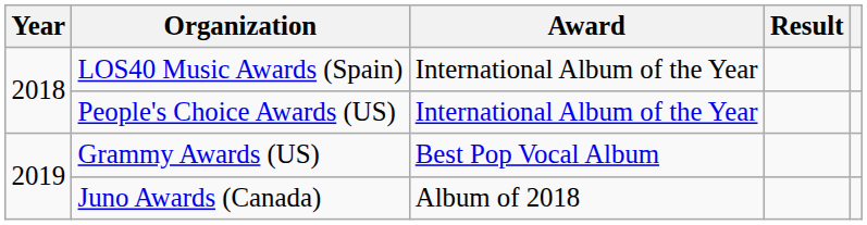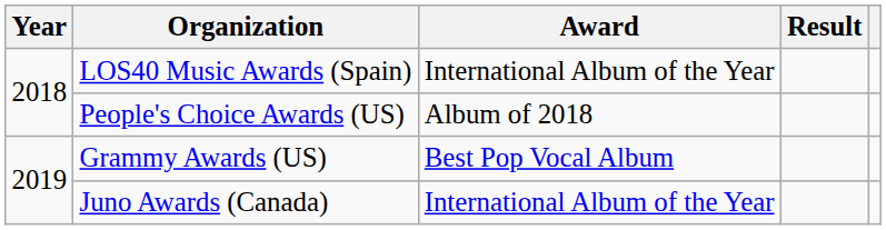People's Choice Awards (US) | Award: International Album of the Year -> Album of 2018
Juno Awards (Canada) | Award: Album of 2018 -> International Album of the Year
